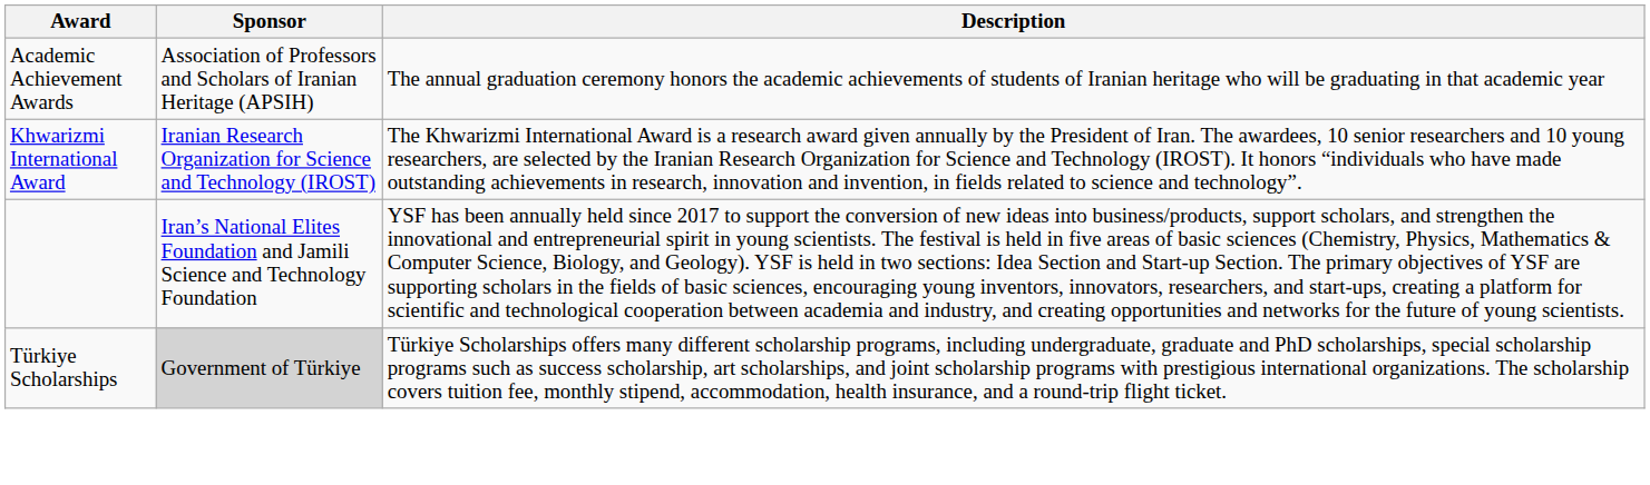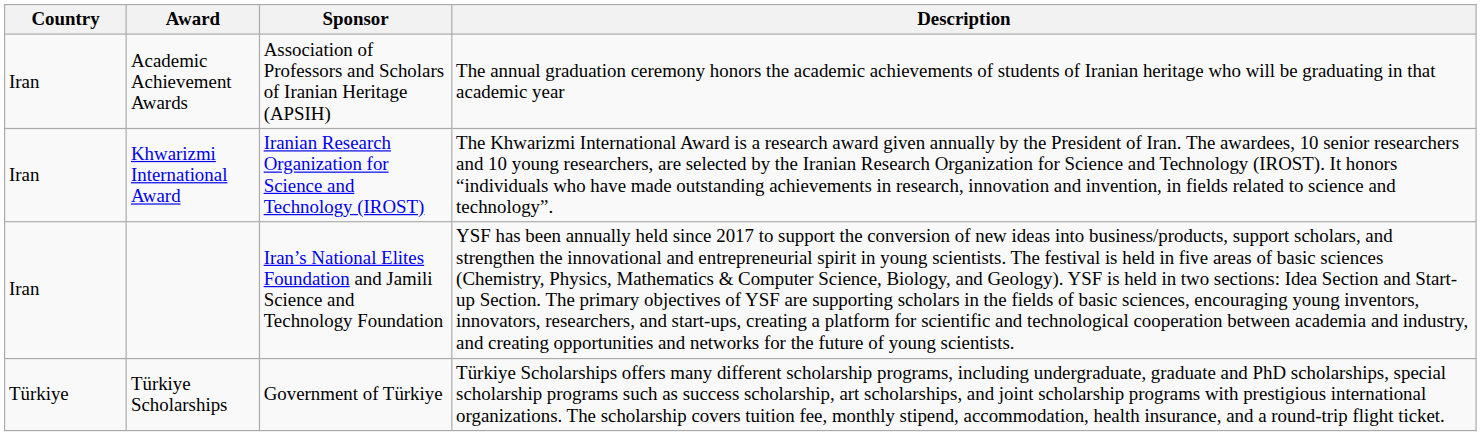+ column: Country | Iran | Iran | Iran | Türkiye
Türkiye Scholarships | Sponsor: lightgrey background -> no background
